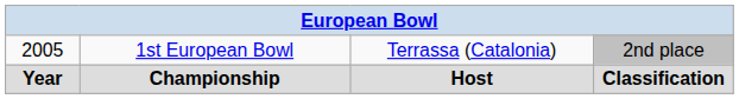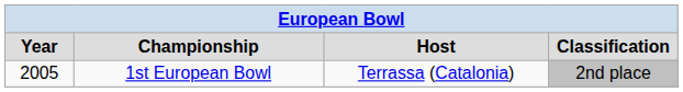rows swapped: Year <-> 2005
